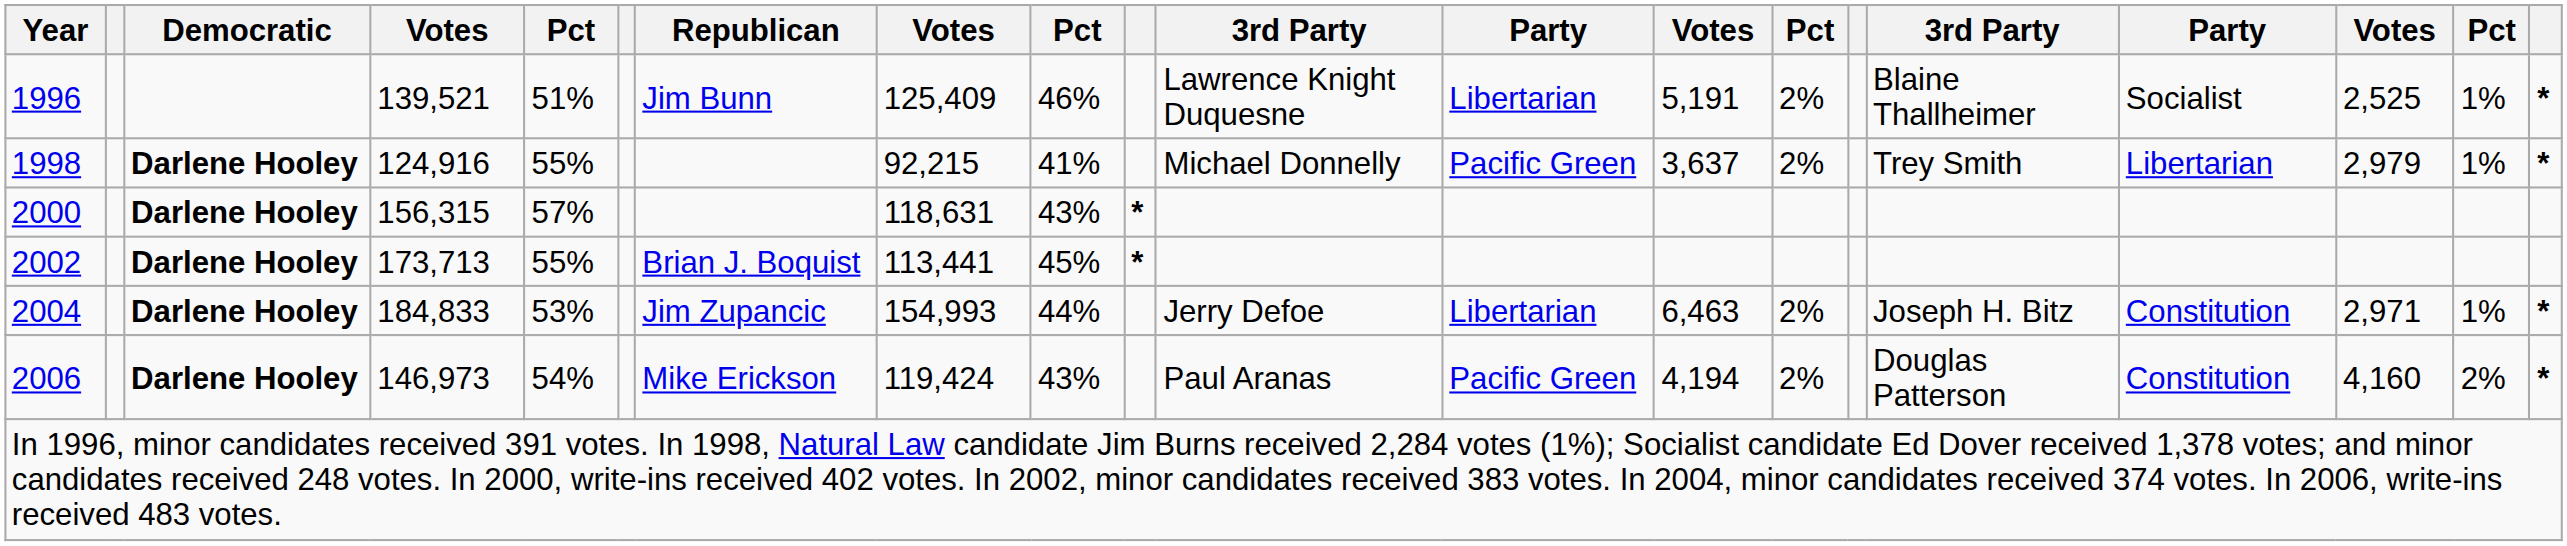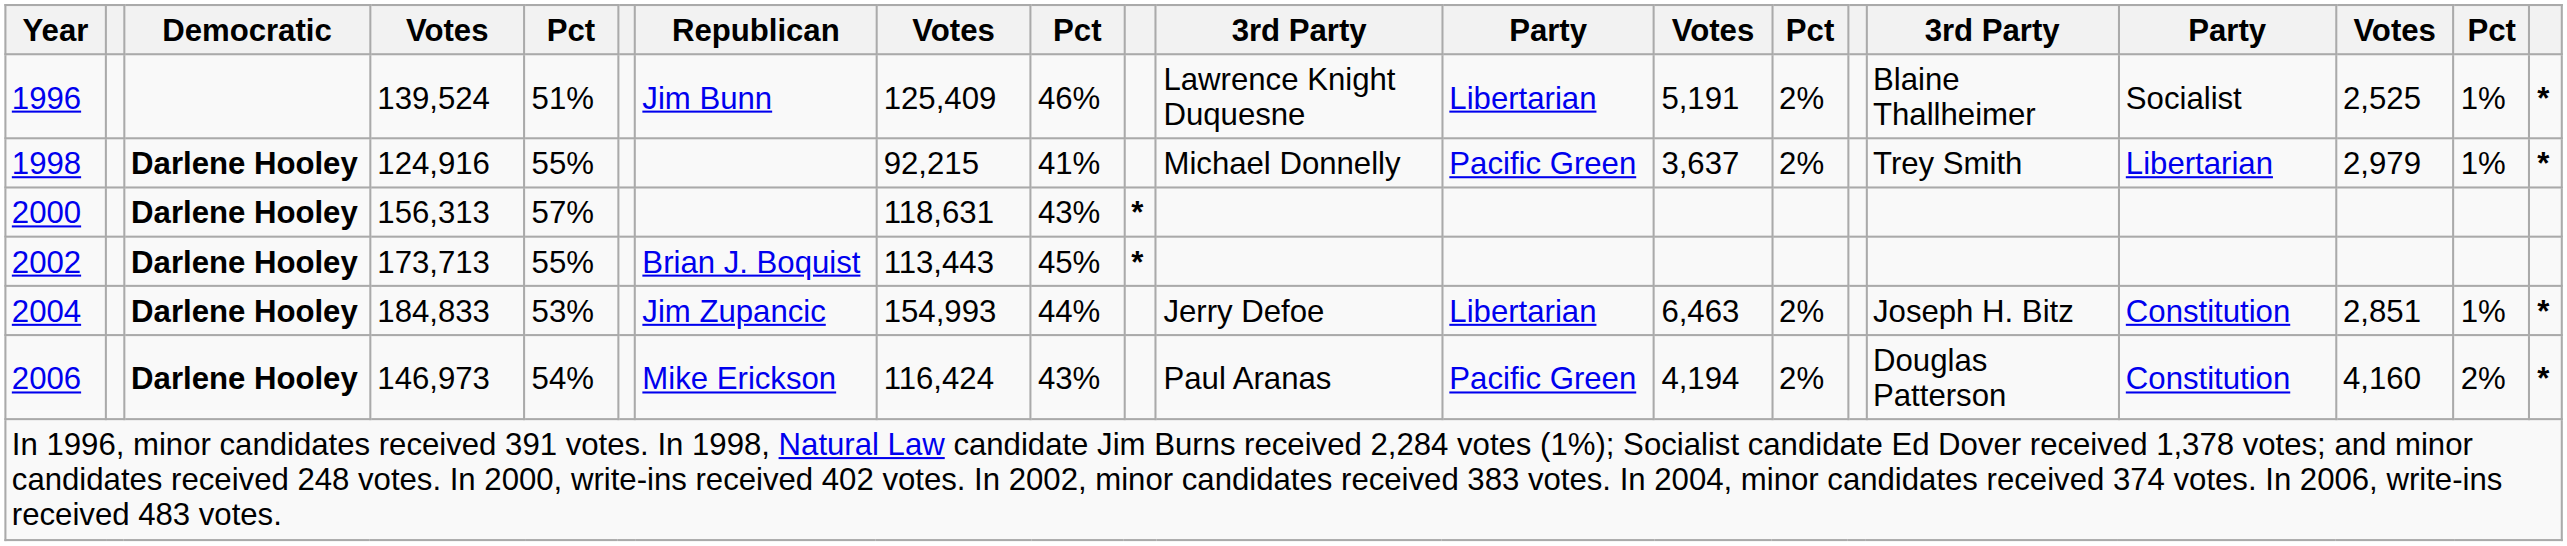1996 | column 4: 139,521 -> 139,524
2000 | column 4: 156,315 -> 156,313
2002 | column 8: 113,441 -> 113,443
2004 | column 18: 2,971 -> 2,851
2006 | column 8: 119,424 -> 116,424
